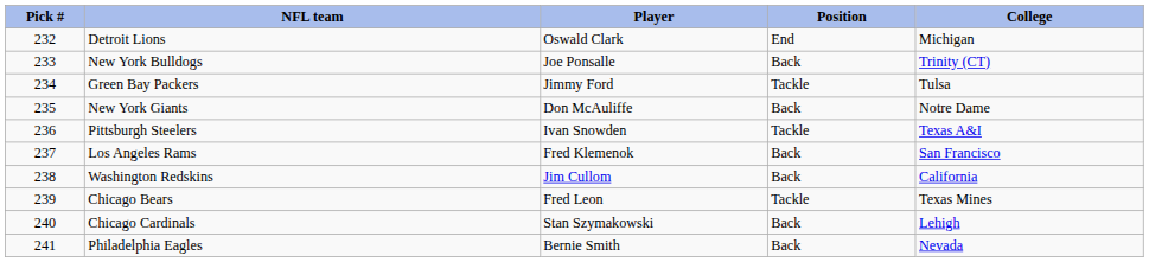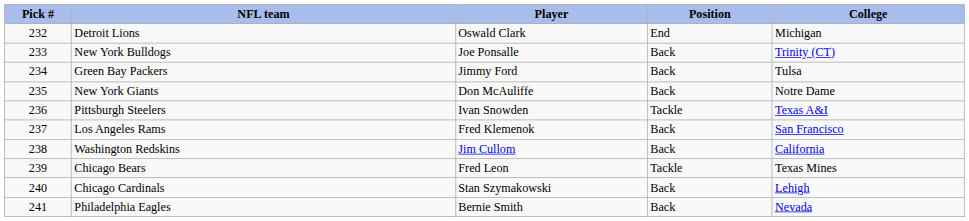Green Bay Packers | Position: Tackle -> Back
